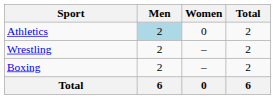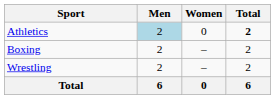Athletics | Total: normal -> bold
rows swapped: Boxing <-> Wrestling
